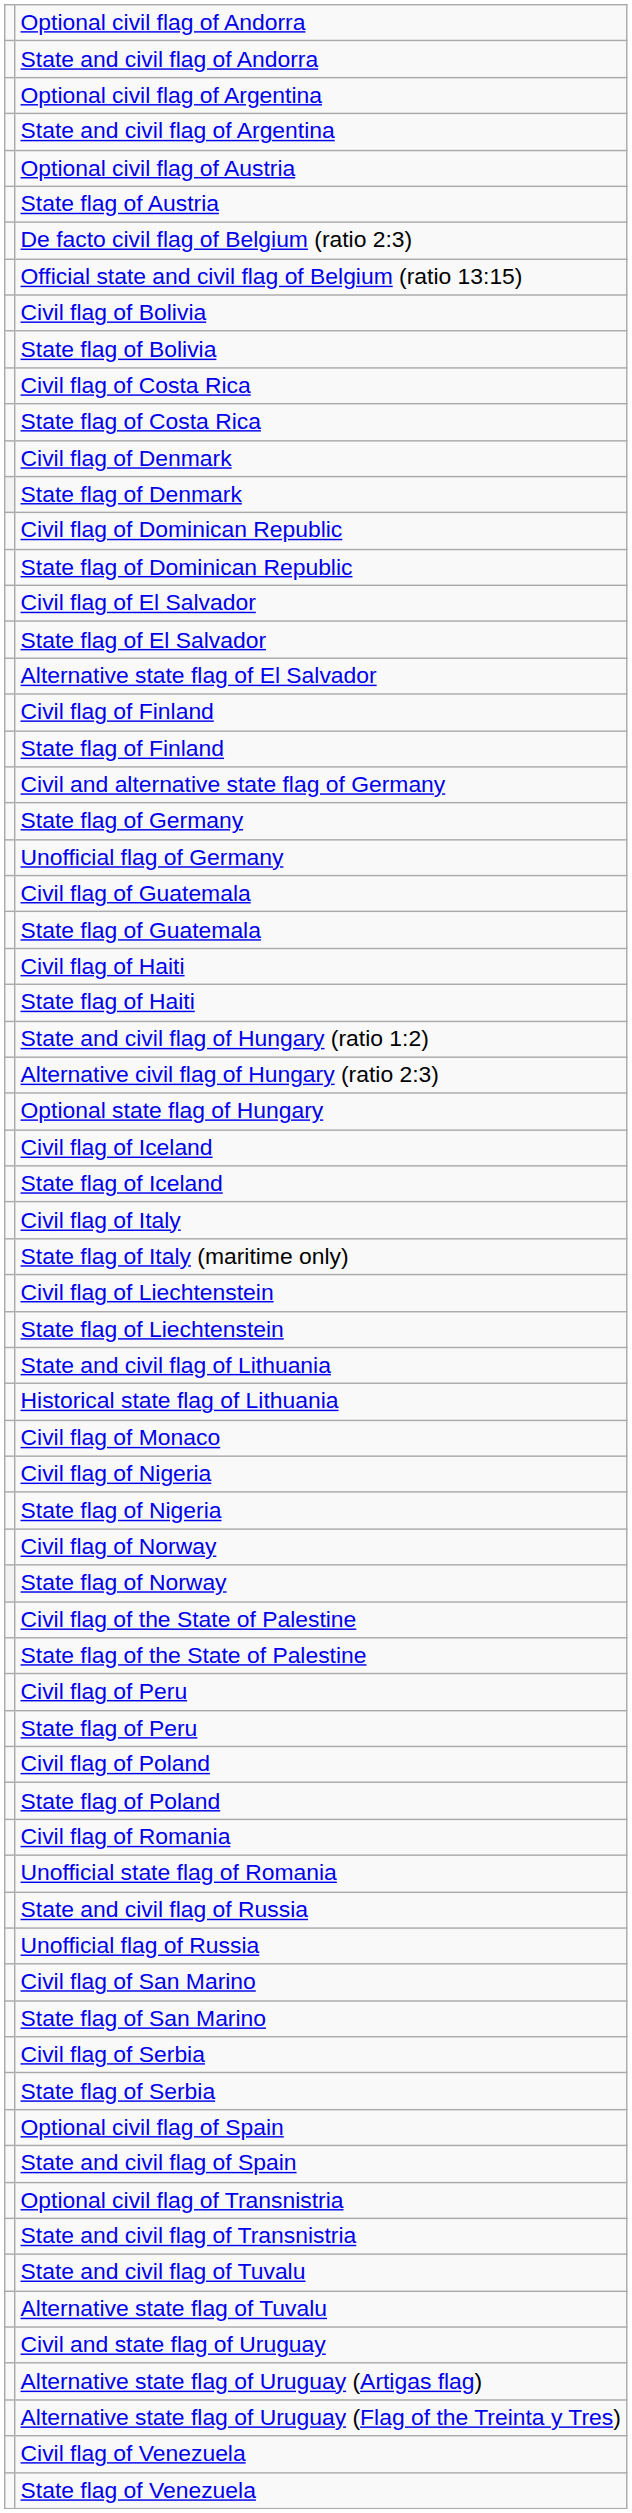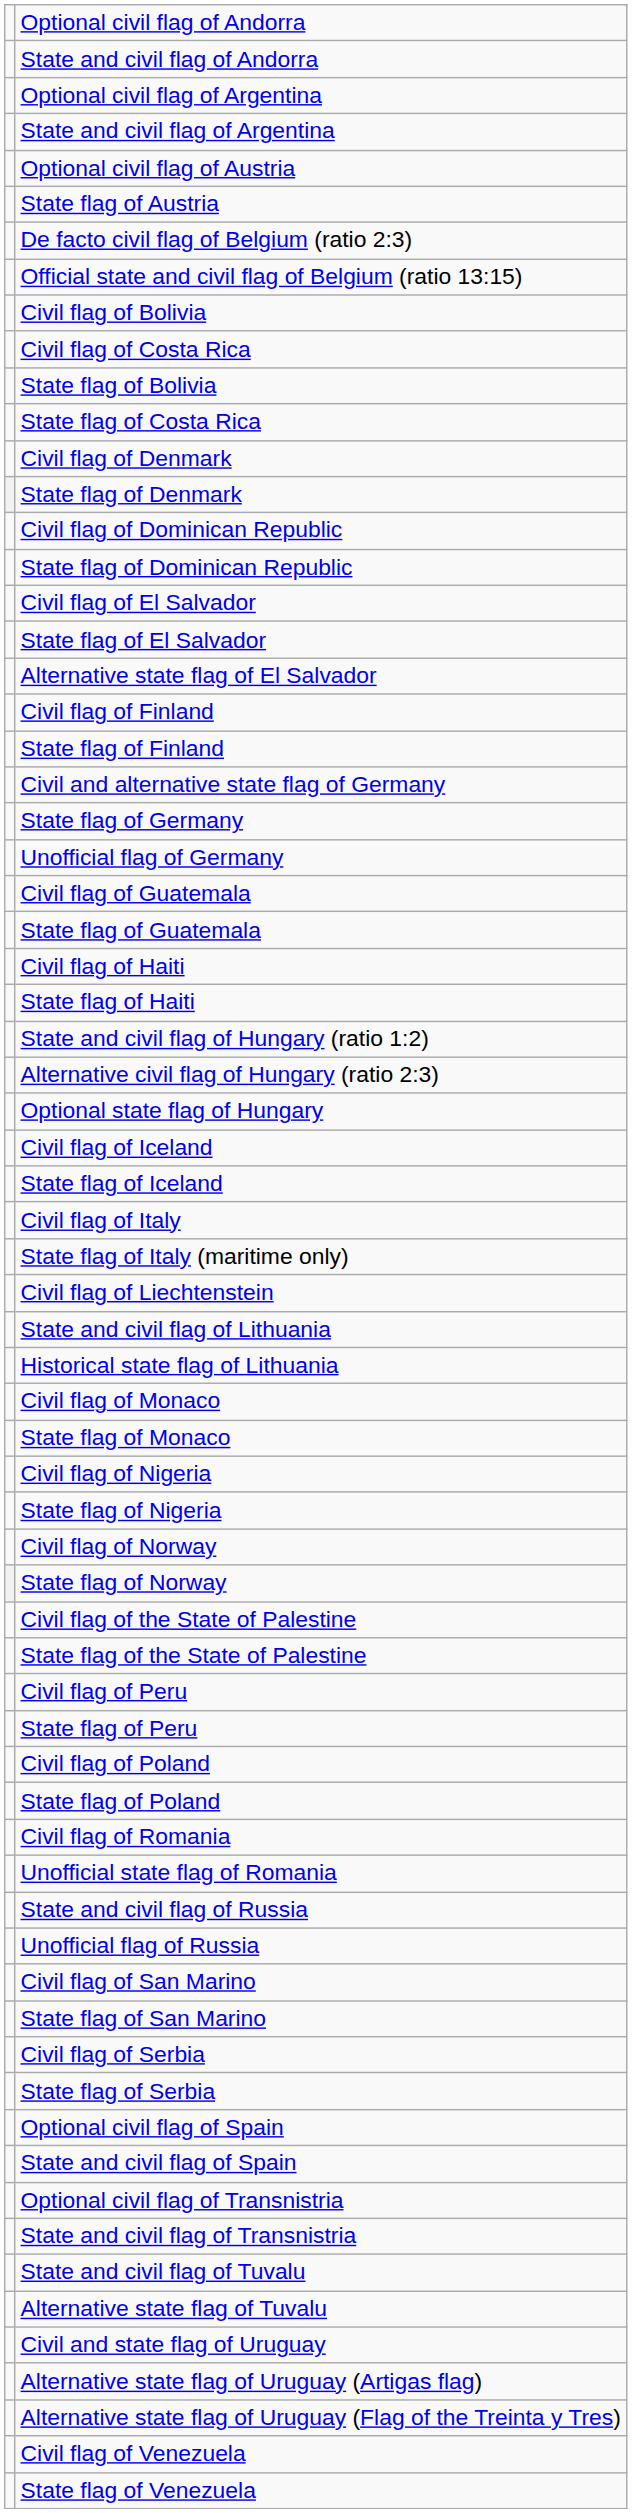rows swapped: State flag of Bolivia <-> Civil flag of Costa Rica
- row: State flag of Liechtenstein
+ row: State flag of Monaco
